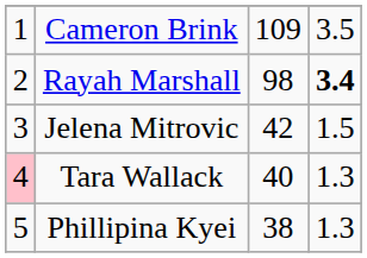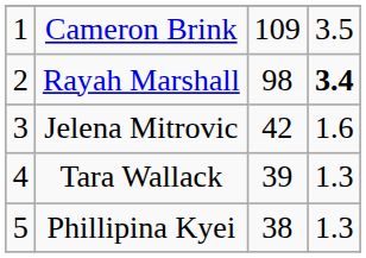Jelena Mitrovic | column 4: 1.5 -> 1.6
Tara Wallack | column 1: pink background -> no background
Tara Wallack | column 3: 40 -> 39
